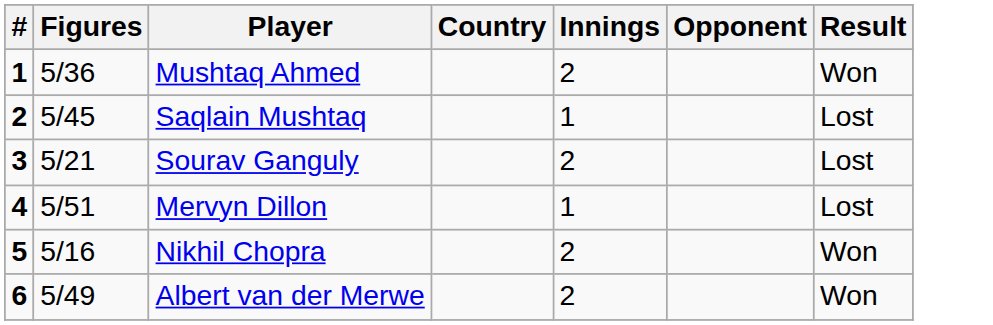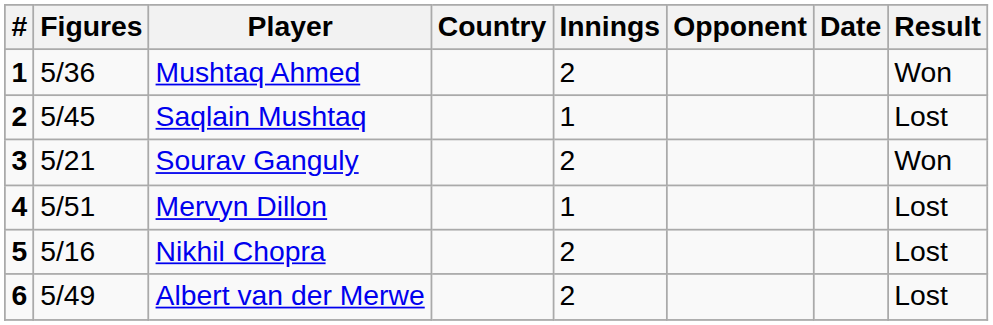+ column: Date
Sourav Ganguly | Result: Lost -> Won
Nikhil Chopra | Result: Won -> Lost
Albert van der Merwe | Result: Won -> Lost
